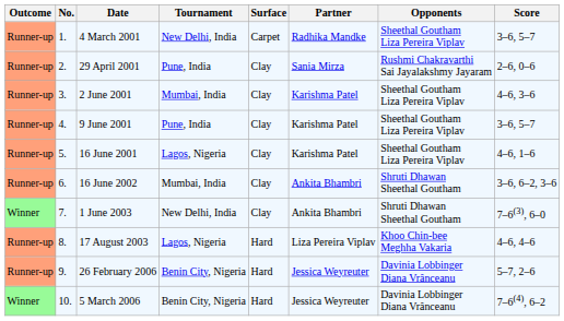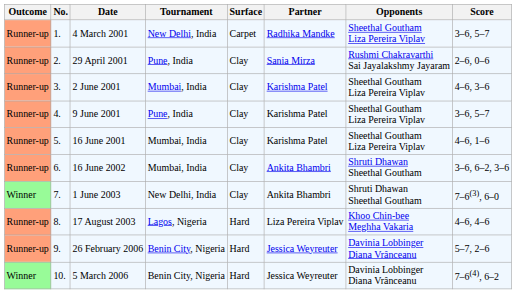16 June 2001 | Tournament: Lagos, Nigeria -> Mumbai, India
